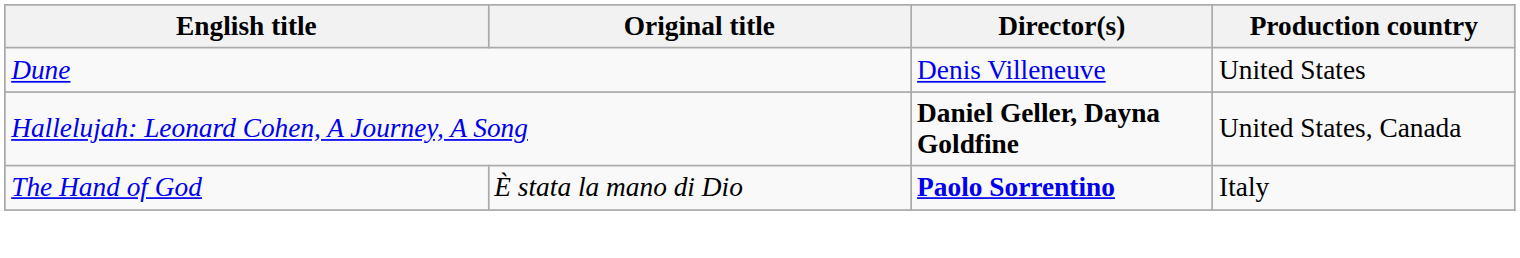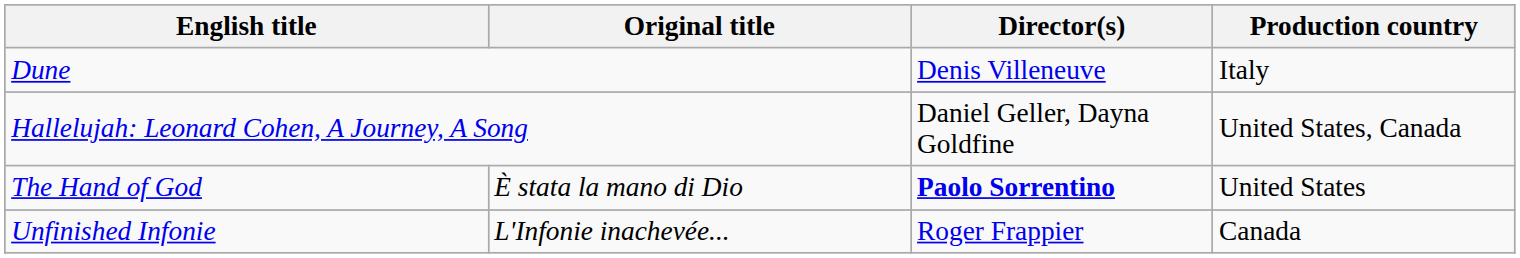Dune | Production country: United States -> Italy
Hallelujah: Leonard Cohen, A Journey, A Song | Director(s): bold -> normal
The Hand of God | Production country: Italy -> United States
+ row: Unfinished Infonie | L'Infonie inachevée... | Roger Frappier | Canada
